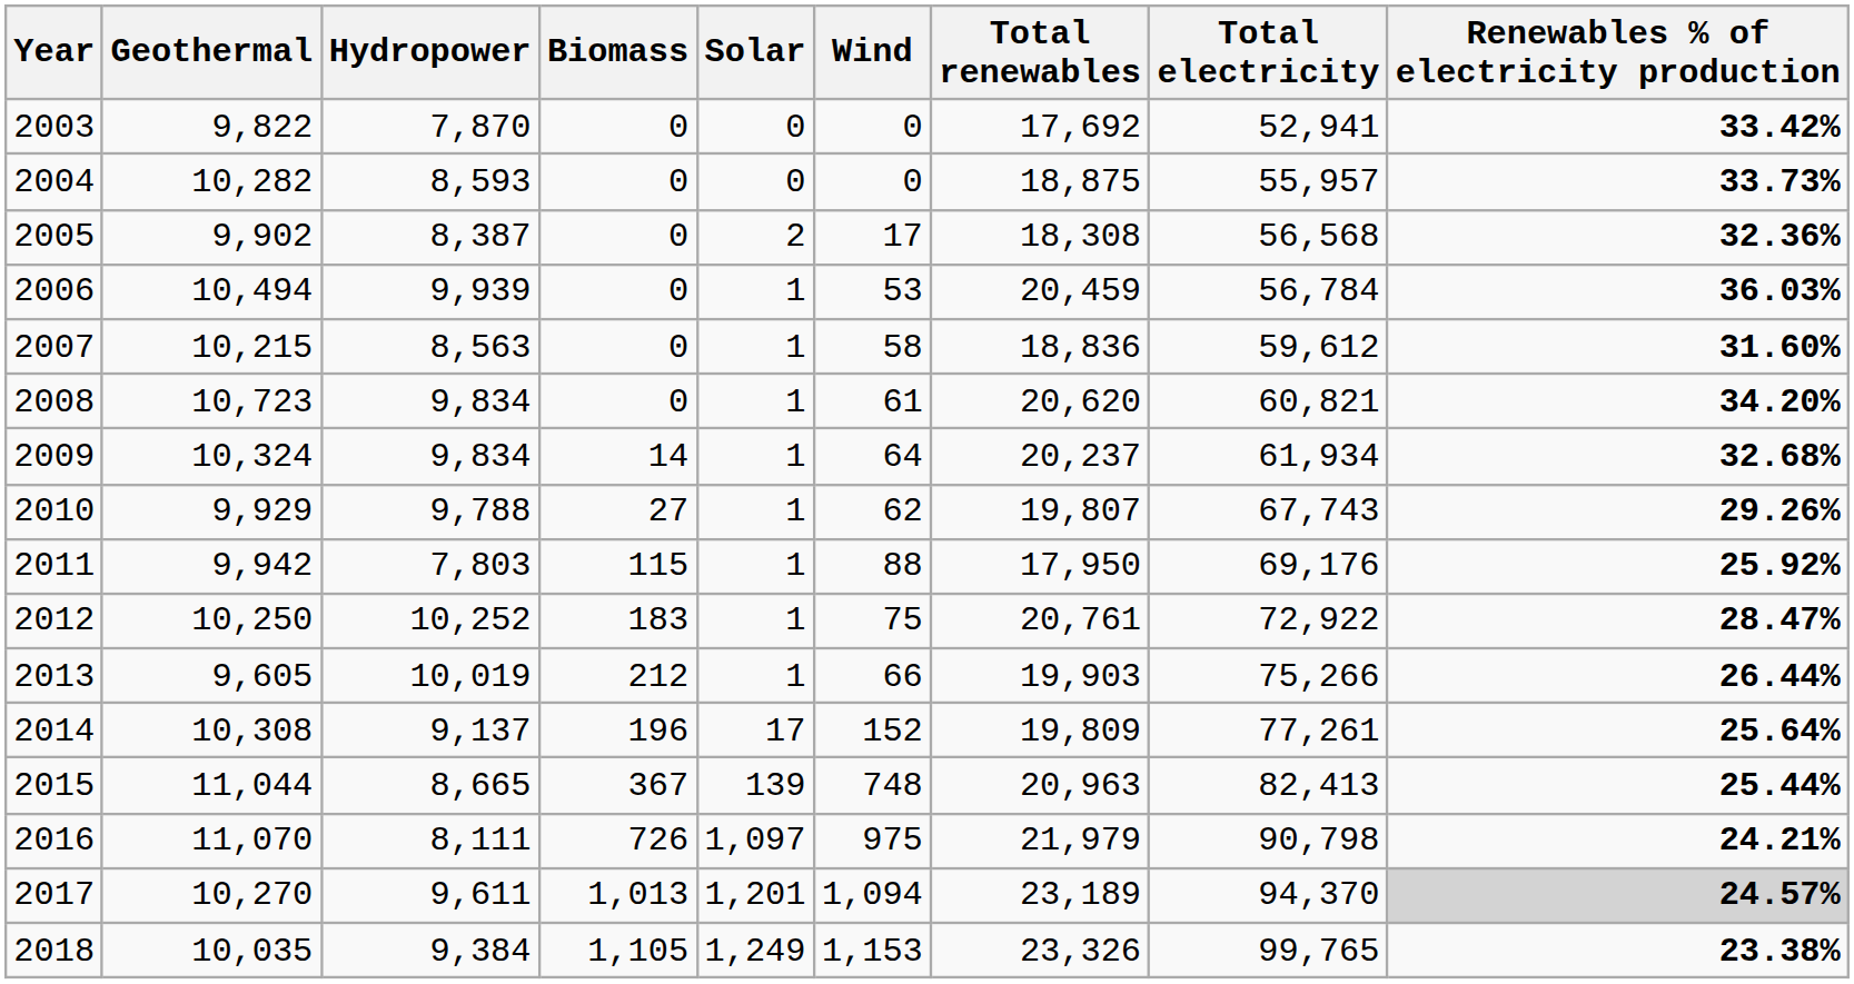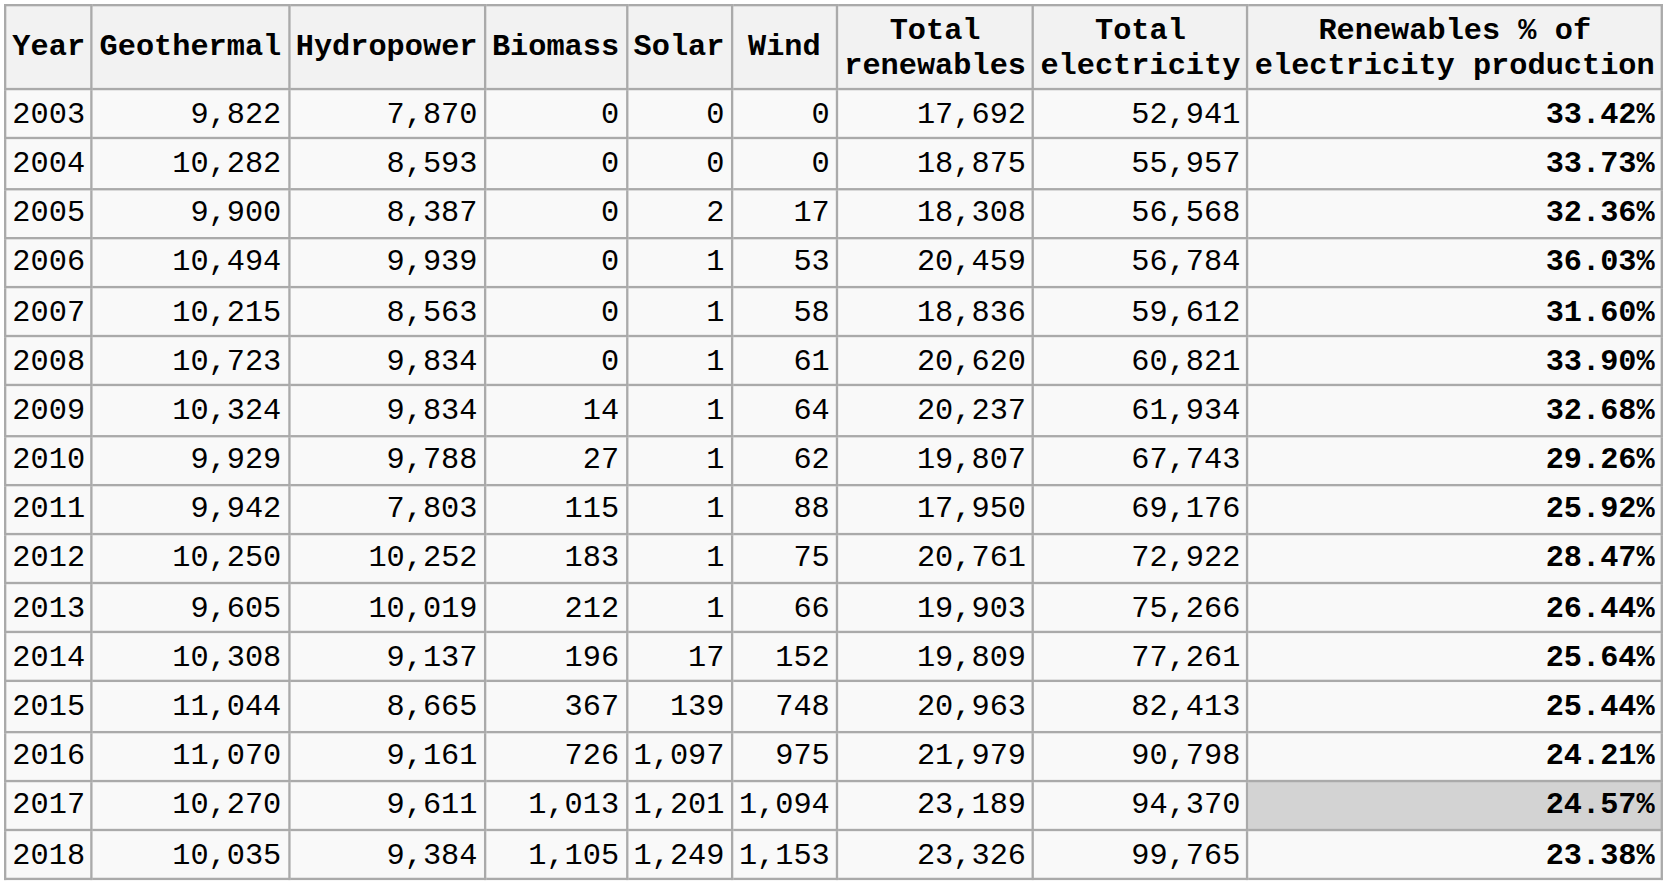2005 | Geothermal: 9,902 -> 9,900
2008 | Renewables % of electricity production: 34.20% -> 33.90%
2016 | Hydropower: 8,111 -> 9,161
